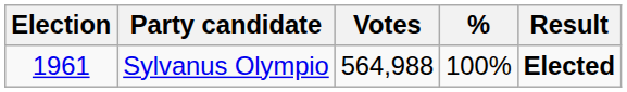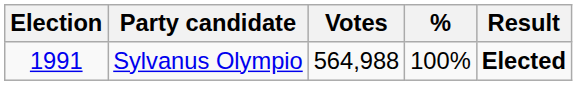Sylvanus Olympio | Election: 1961 -> 1991
